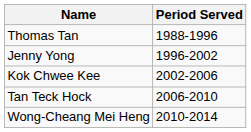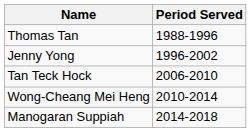- row: Kok Chwee Kee | 2002-2006
+ row: Manogaran Suppiah | 2014-2018
